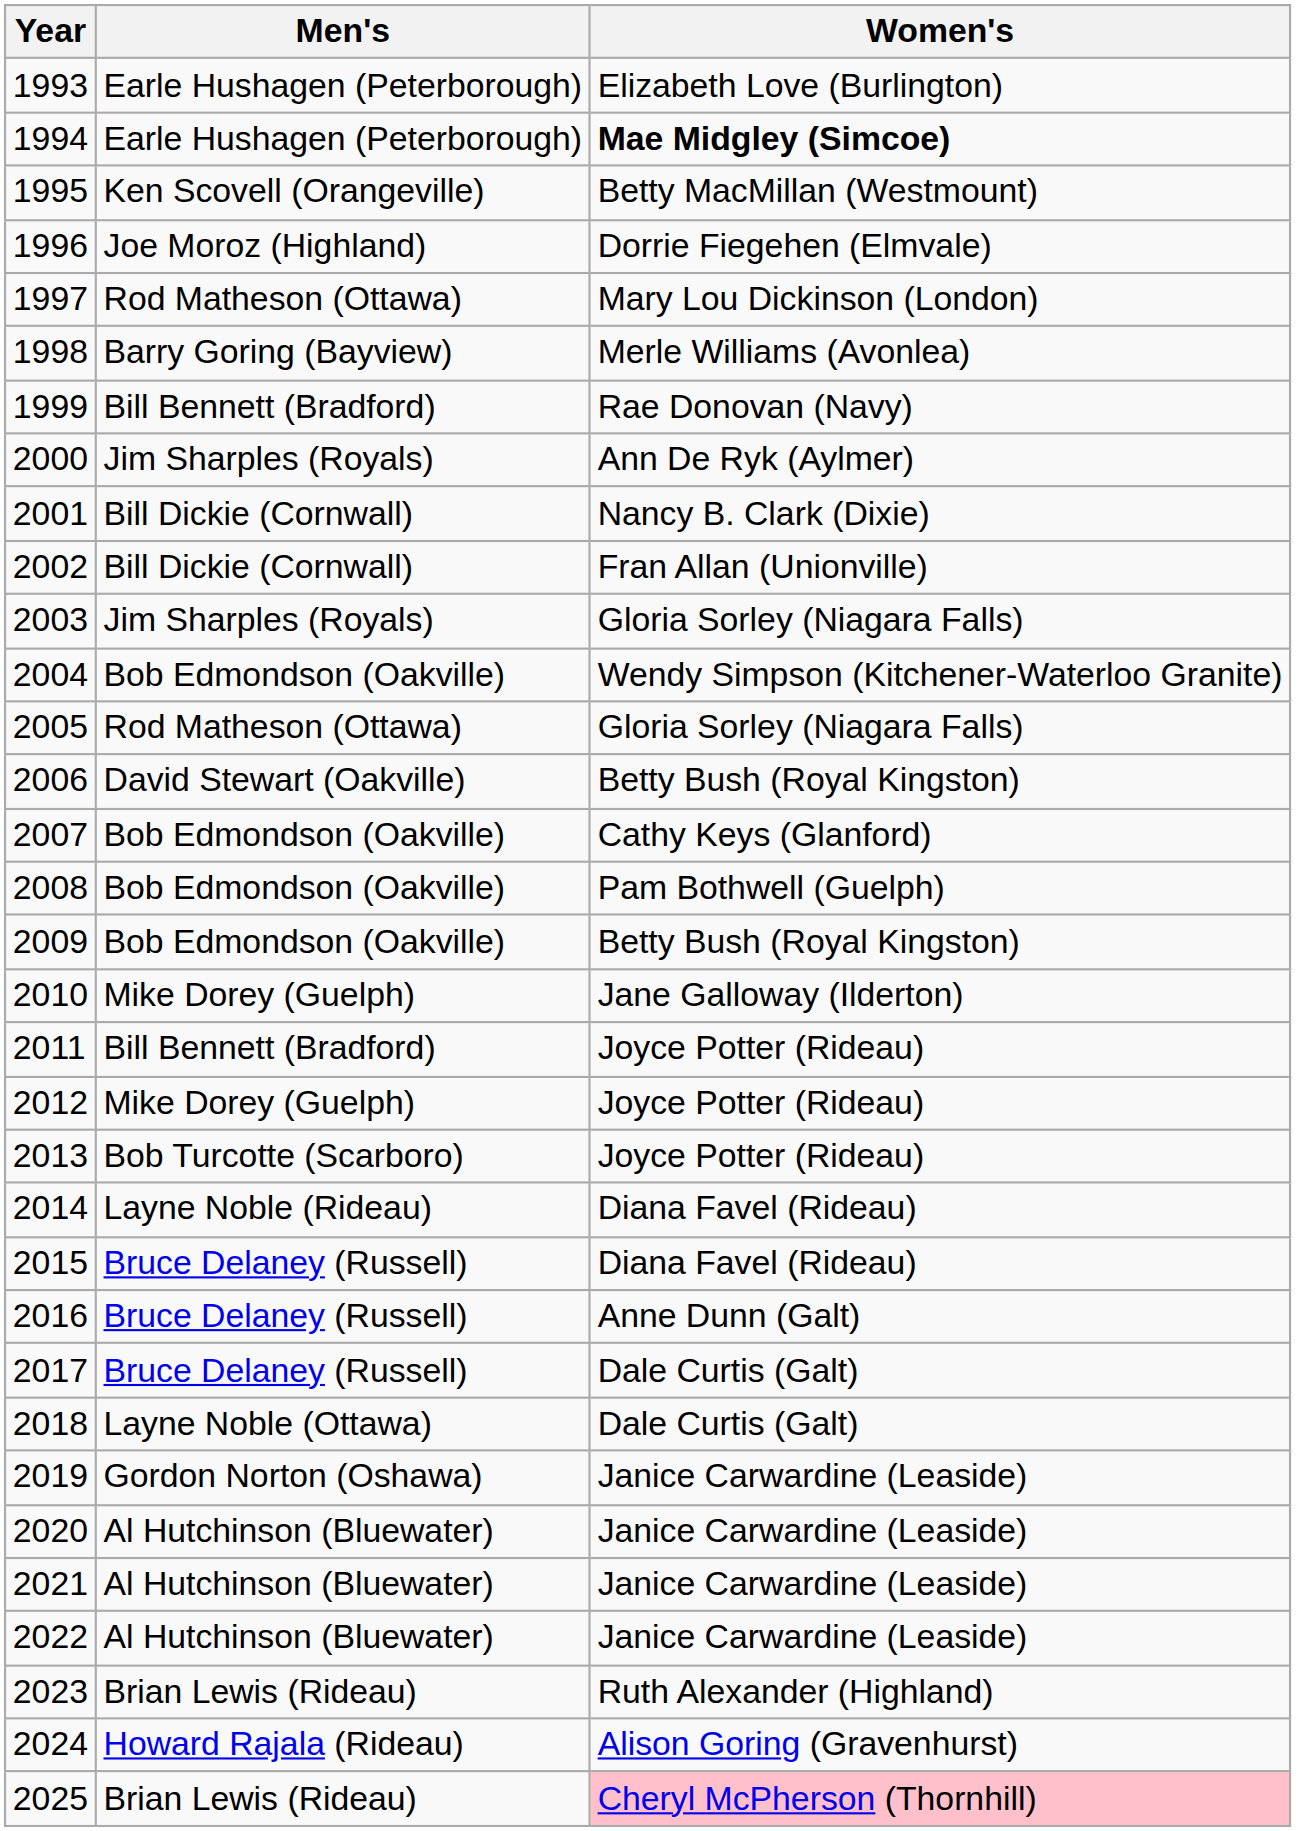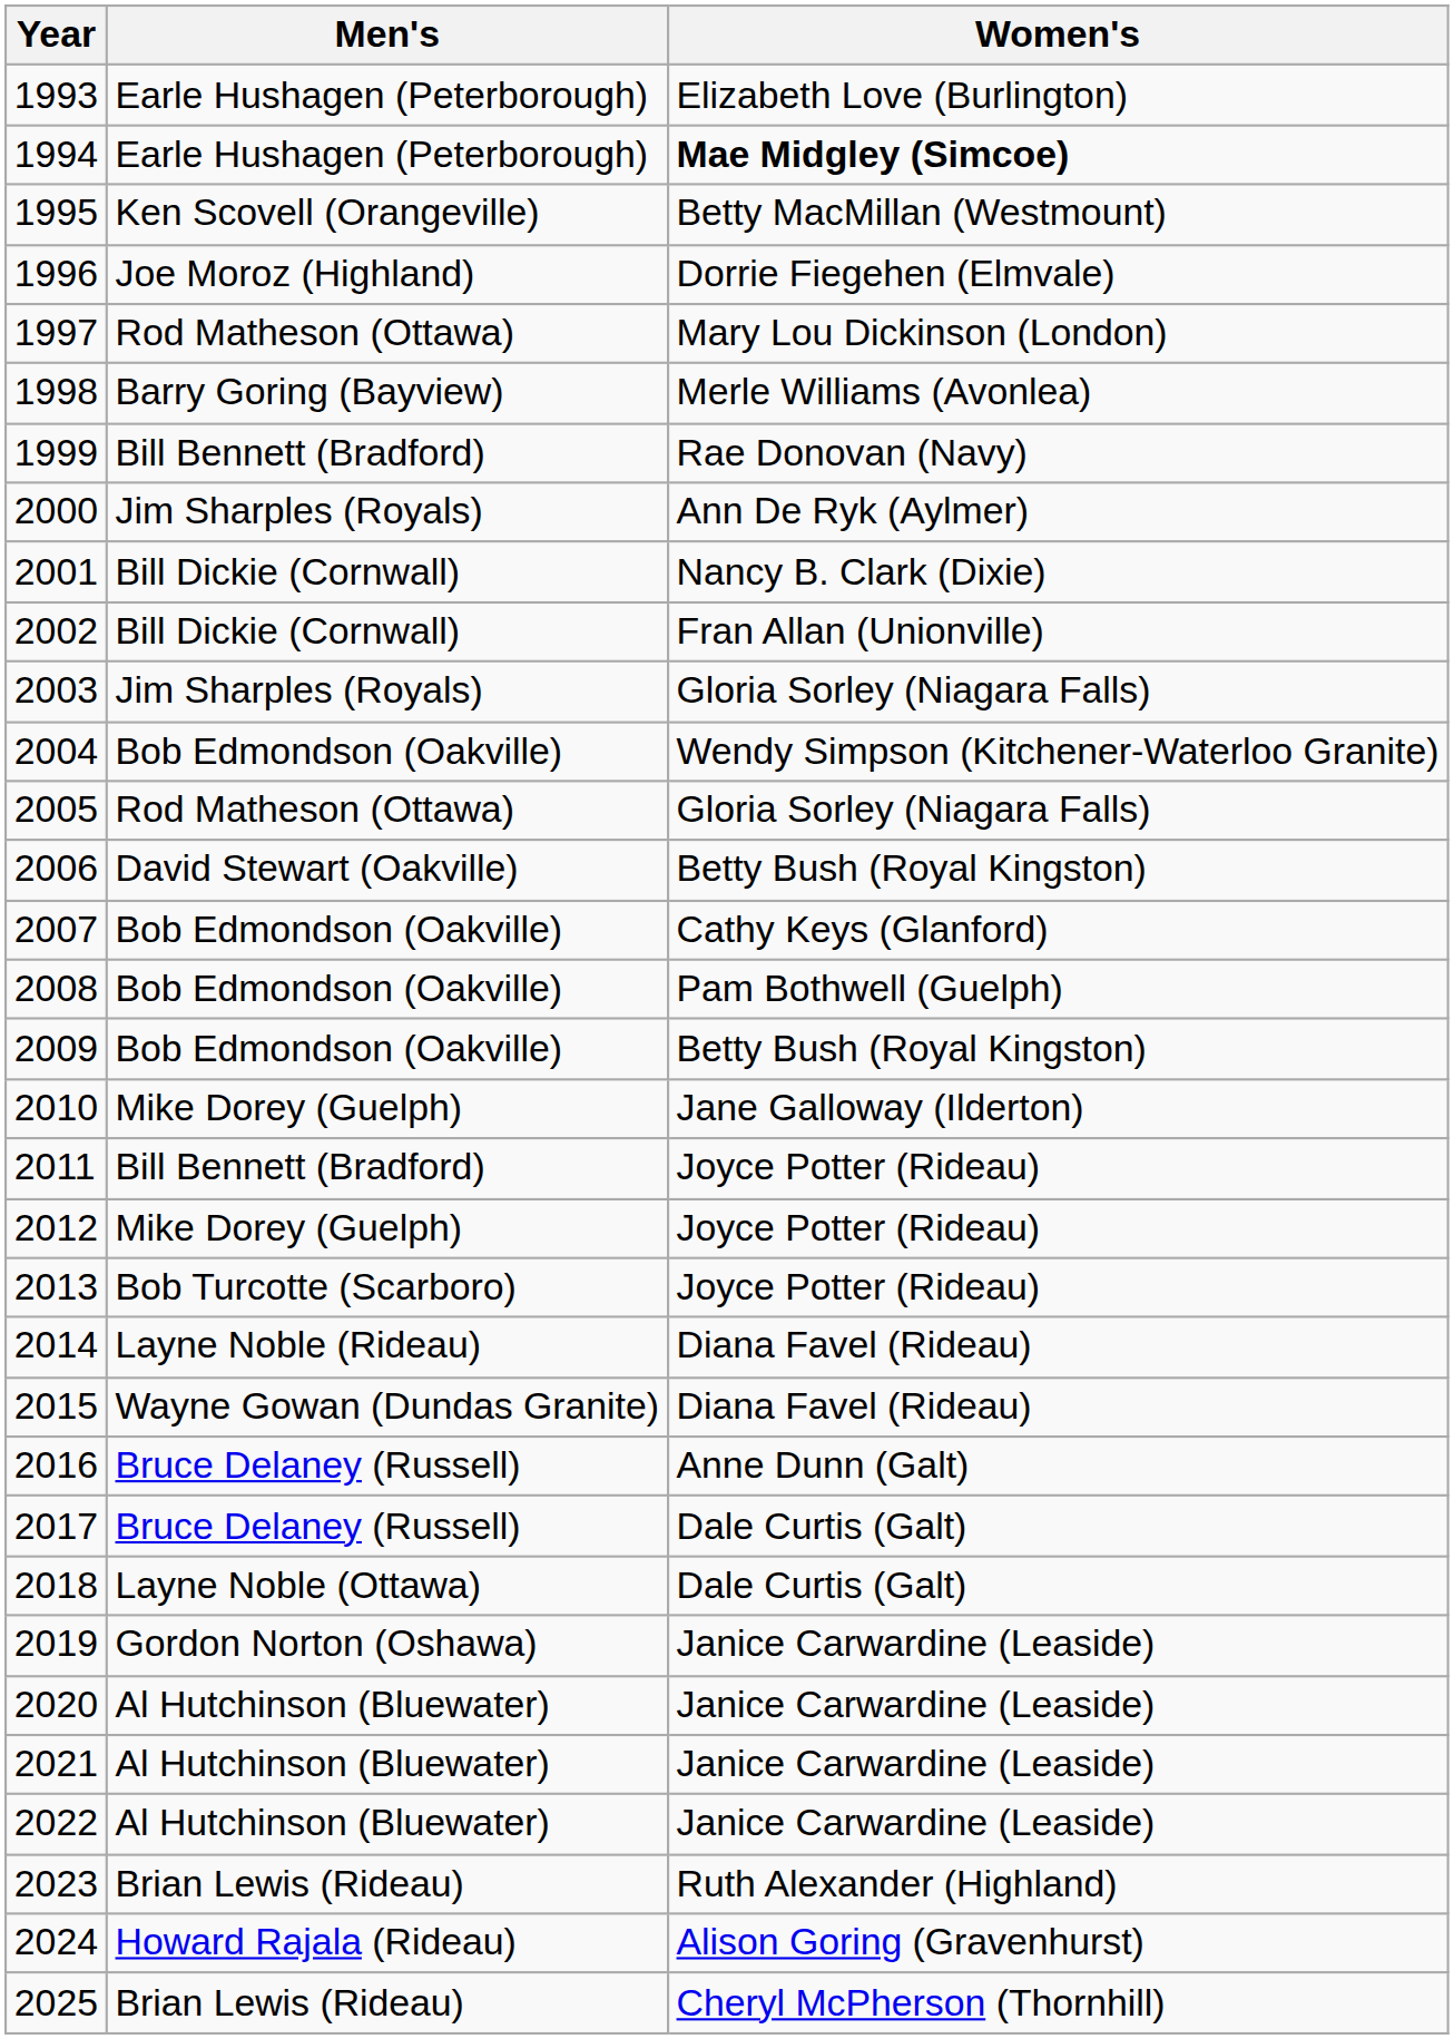2015 | Men's: Bruce Delaney (Russell) -> Wayne Gowan (Dundas Granite)
2025 | Women's: pink background -> no background
